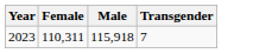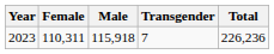+ column: Total | 226,236
